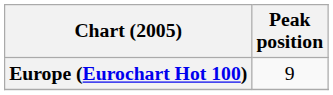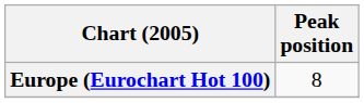Europe (Eurochart Hot 100) | Peak position: 9 -> 8
